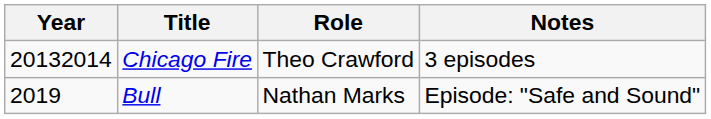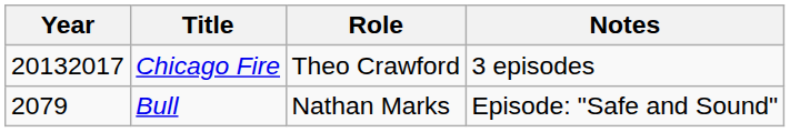Chicago Fire | Year: 20132014 -> 20132017
Bull | Year: 2019 -> 2079
